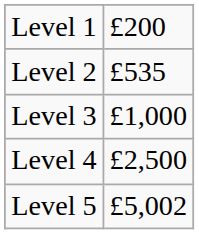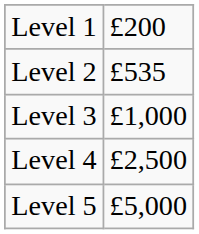Level 5 | column 2: £5,002 -> £5,000
